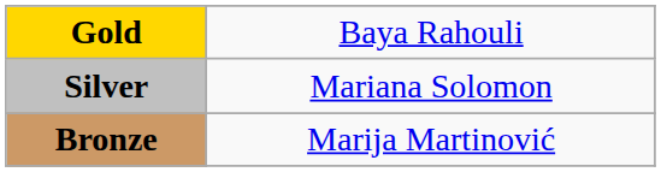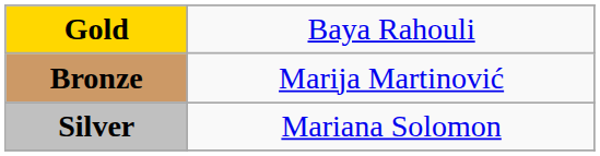rows swapped: Silver <-> Bronze
